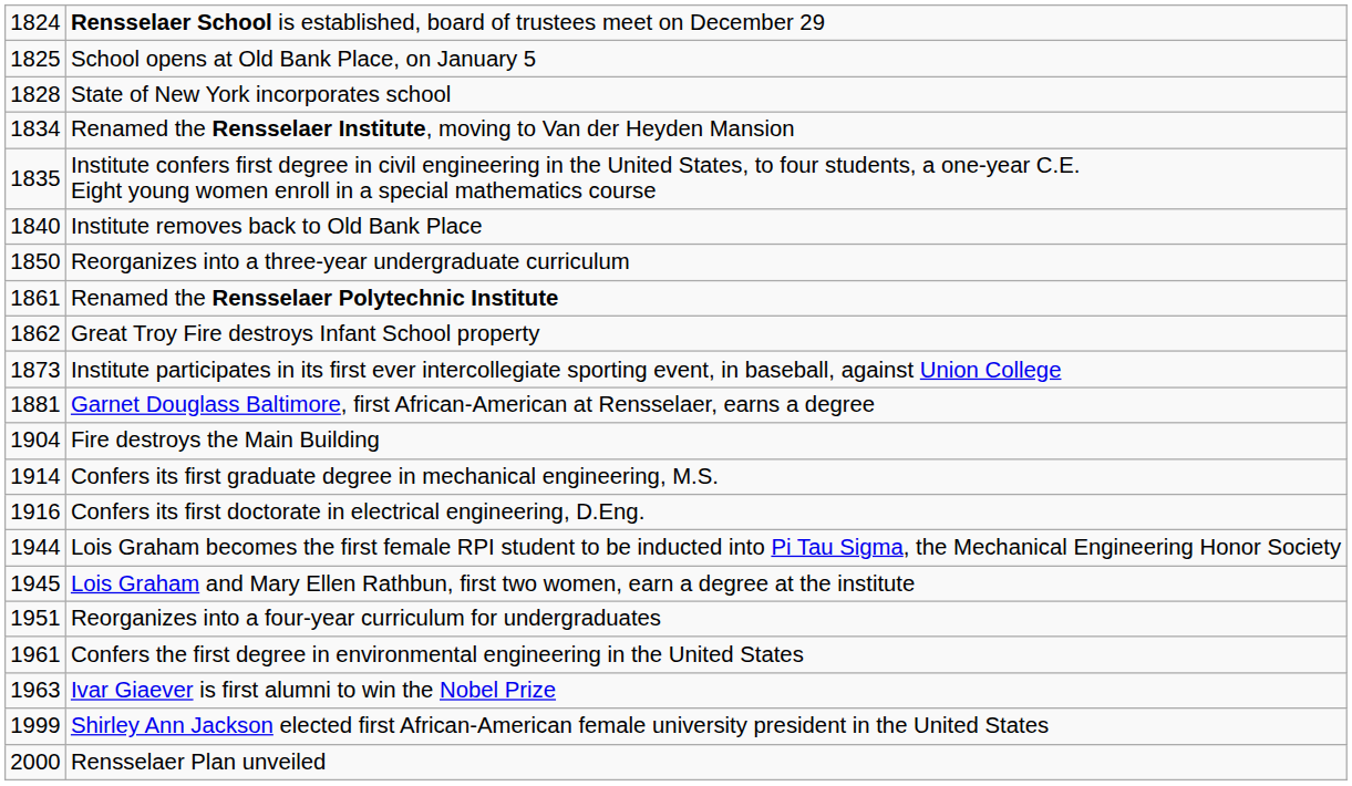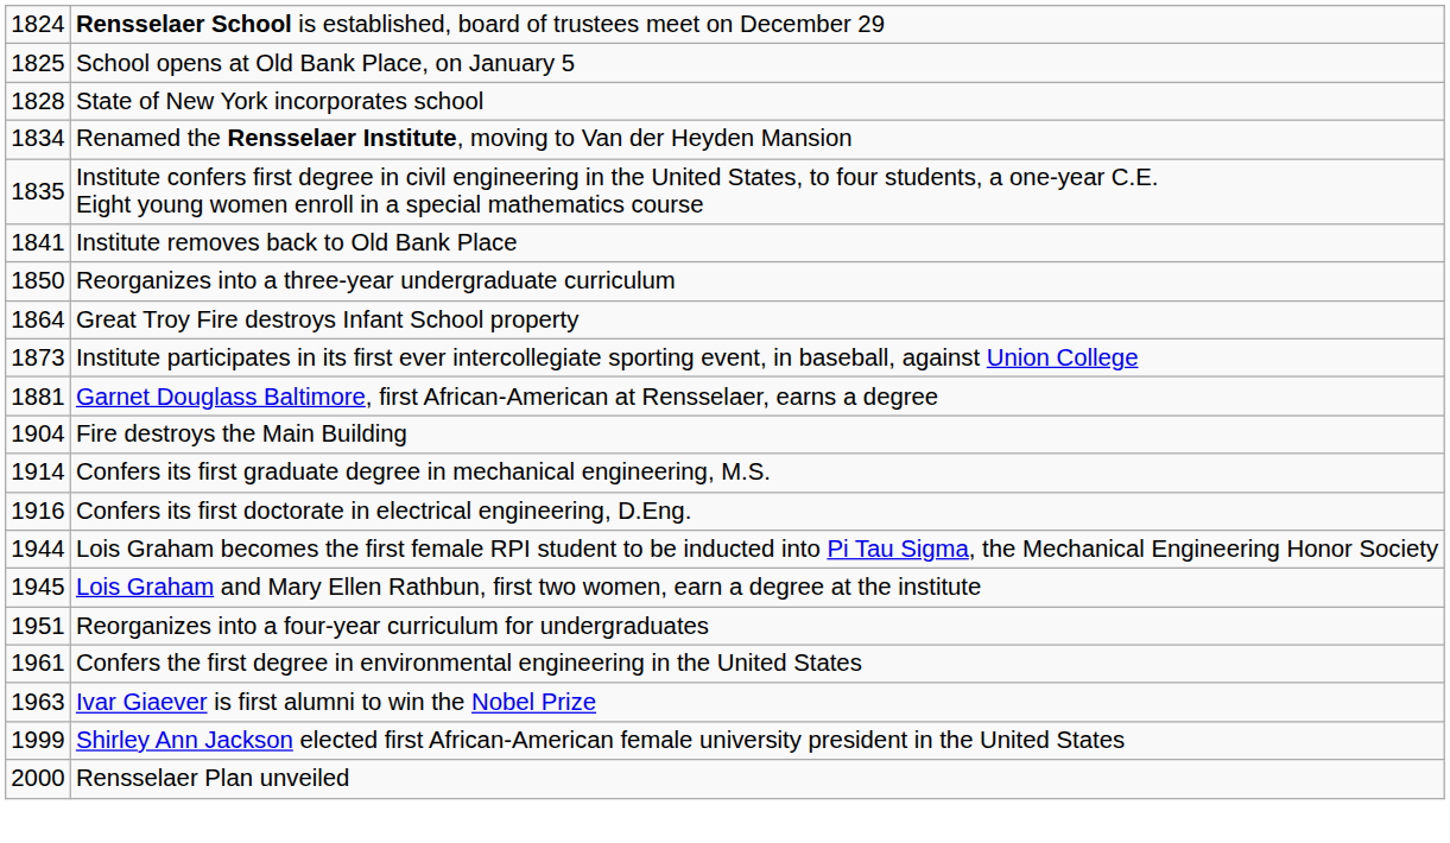Institute removes back to Old Bank Place | column 1: 1840 -> 1841
- row: 1861 | Renamed the Rensselaer Polytechnic Institute
Great Troy Fire destroys Infant School property | column 1: 1862 -> 1864
